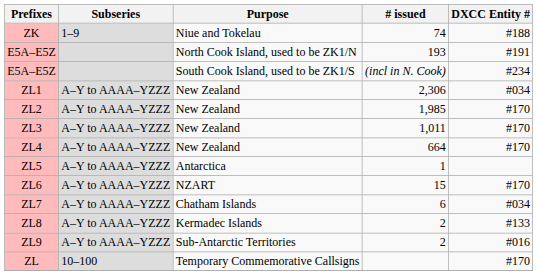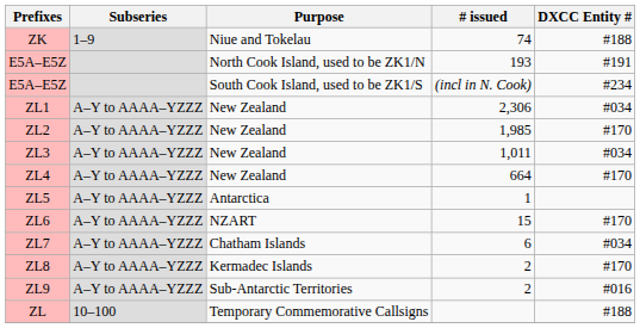ZL3 | DXCC Entity #: #170 -> #034
ZL8 | DXCC Entity #: #133 -> #170
ZL | DXCC Entity #: #170 -> #188
